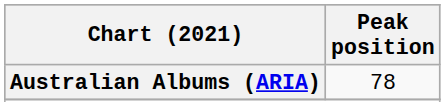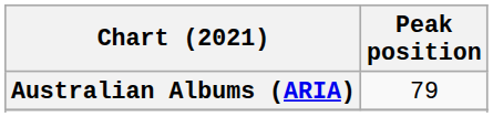Australian Albums (ARIA) | Peak position: 78 -> 79
